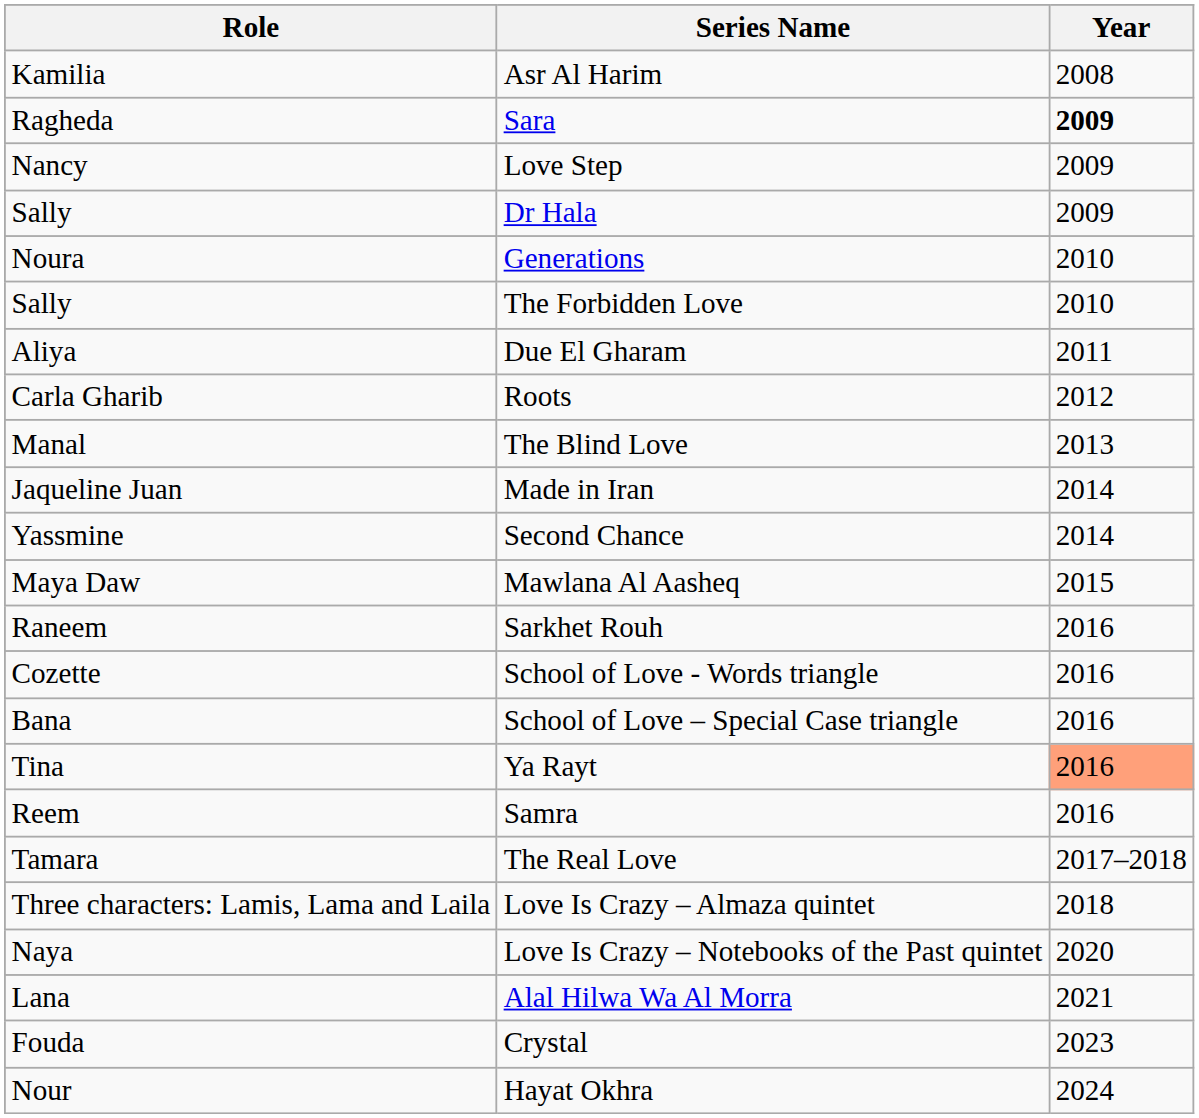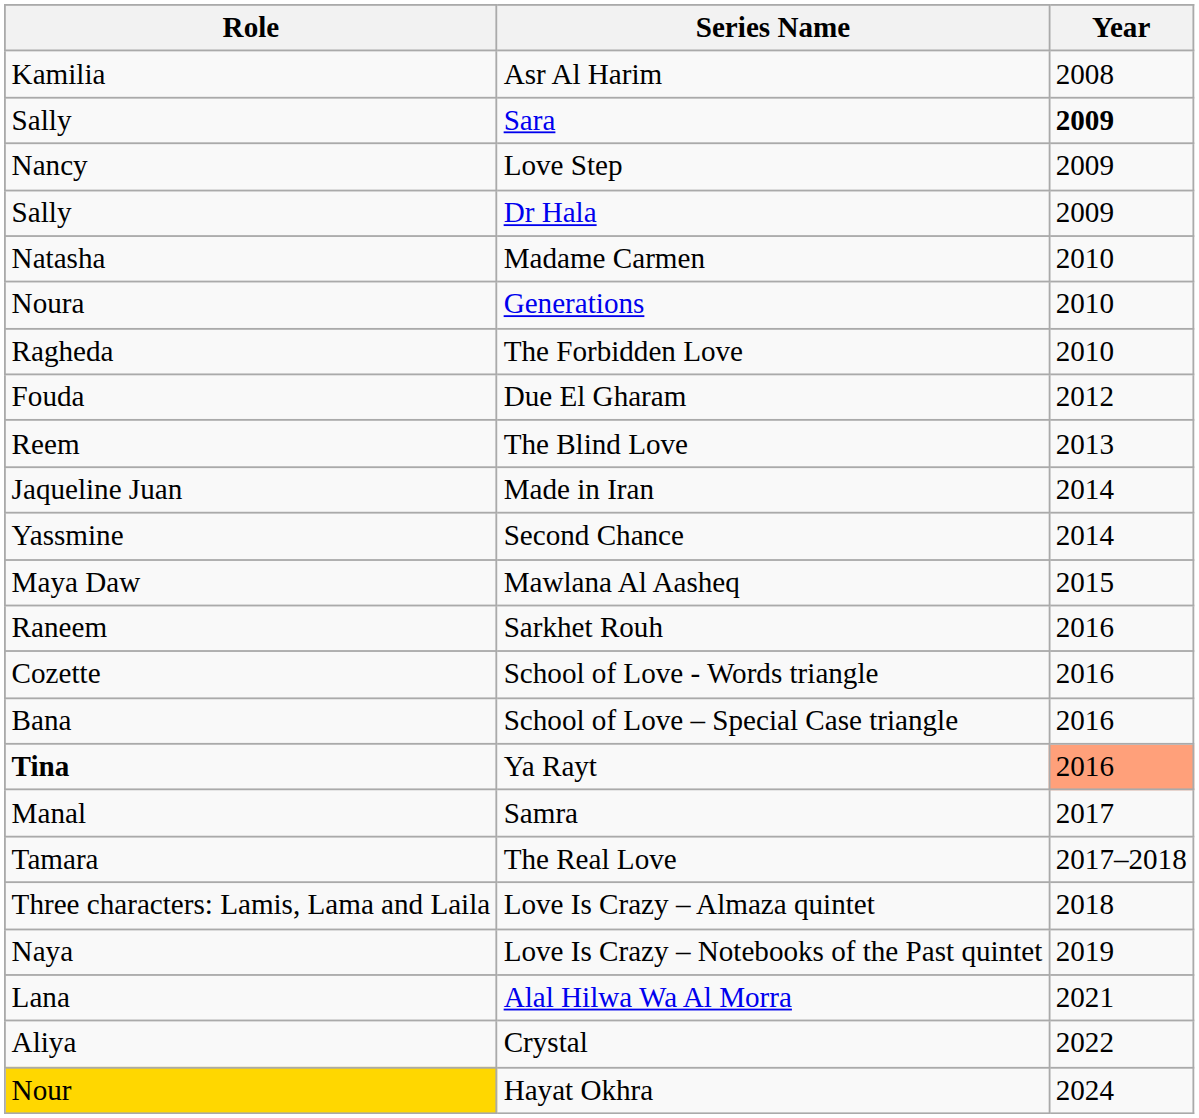Sara | Role: Ragheda -> Sally
+ row: Natasha | Madame Carmen | 2010
The Forbidden Love | Role: Sally -> Ragheda
Due El Gharam | Role: Aliya -> Fouda
Due El Gharam | Year: 2011 -> 2012
- row: Carla Gharib | Roots | 2012
The Blind Love | Role: Manal -> Reem
Ya Rayt | Role: normal -> bold
Samra | Role: Reem -> Manal
Samra | Year: 2016 -> 2017
Love Is Crazy – Notebooks of the Past quintet | Year: 2020 -> 2019
Crystal | Role: Fouda -> Aliya
Crystal | Year: 2023 -> 2022
Hayat Okhra | Role: no background -> gold background
